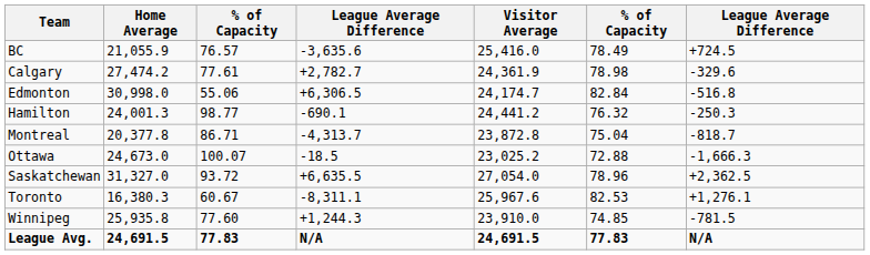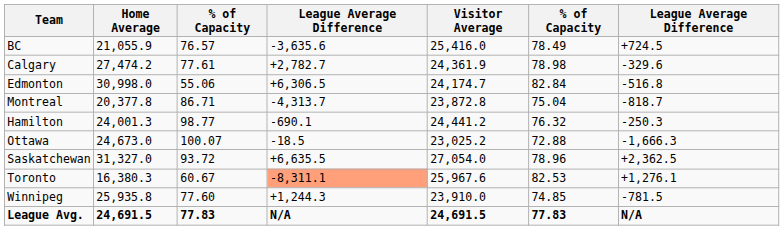rows swapped: Hamilton <-> Montreal
Toronto | column 4: no background -> lightsalmon background
